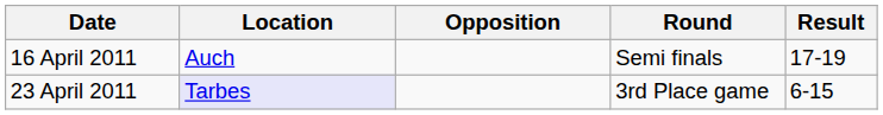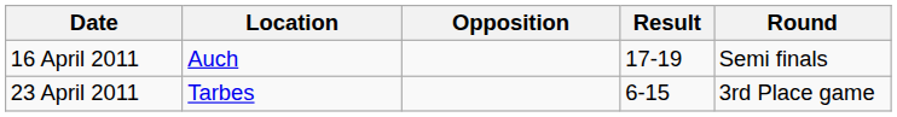columns swapped: Result <-> Round
23 April 2011 | Location: lavender background -> no background
